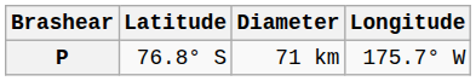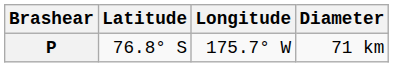columns swapped: Longitude <-> Diameter
